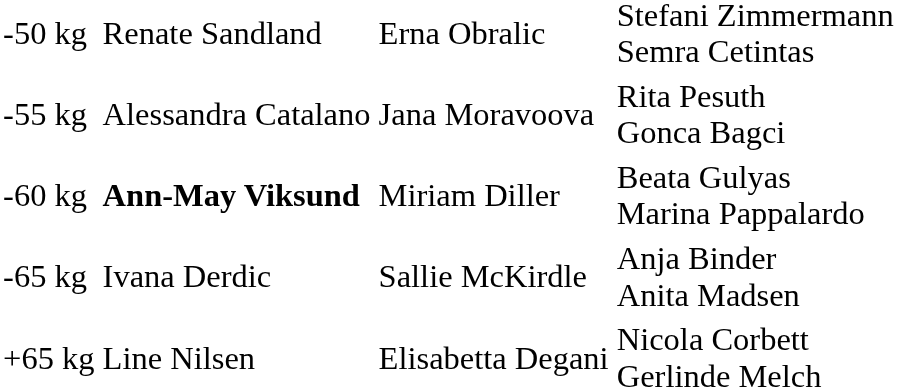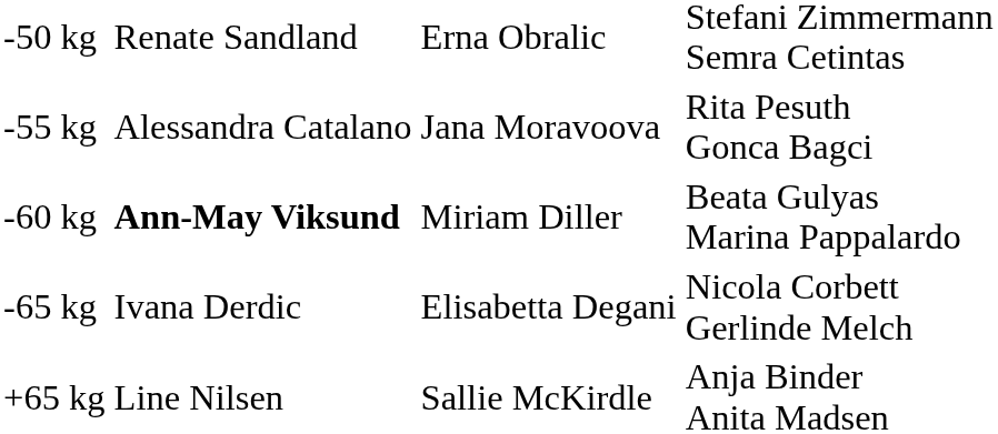-65 kg | column 3: Sallie McKirdle -> Elisabetta Degani
-65 kg | column 4: Anja Binder Anita Madsen -> Nicola Corbett Gerlinde Melch
+65 kg | column 3: Elisabetta Degani -> Sallie McKirdle
+65 kg | column 4: Nicola Corbett Gerlinde Melch -> Anja Binder Anita Madsen
